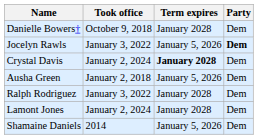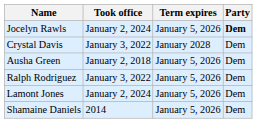- row: Danielle Bowers† | October 9, 2018 | January 2028 | Dem
Jocelyn Rawls | Took office: January 3, 2022 -> January 2, 2024
Crystal Davis | Took office: January 2, 2024 -> January 3, 2022
Crystal Davis | Term expires: bold -> normal
Ralph Rodriguez | Term expires: January 2028 -> January 5, 2026
Lamont Jones | Term expires: January 2028 -> January 5, 2026
